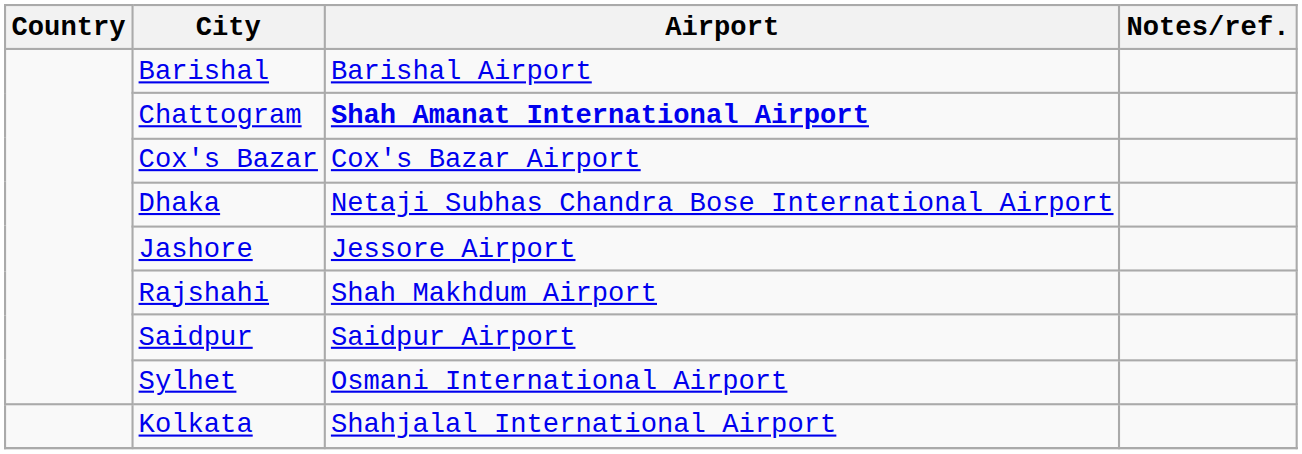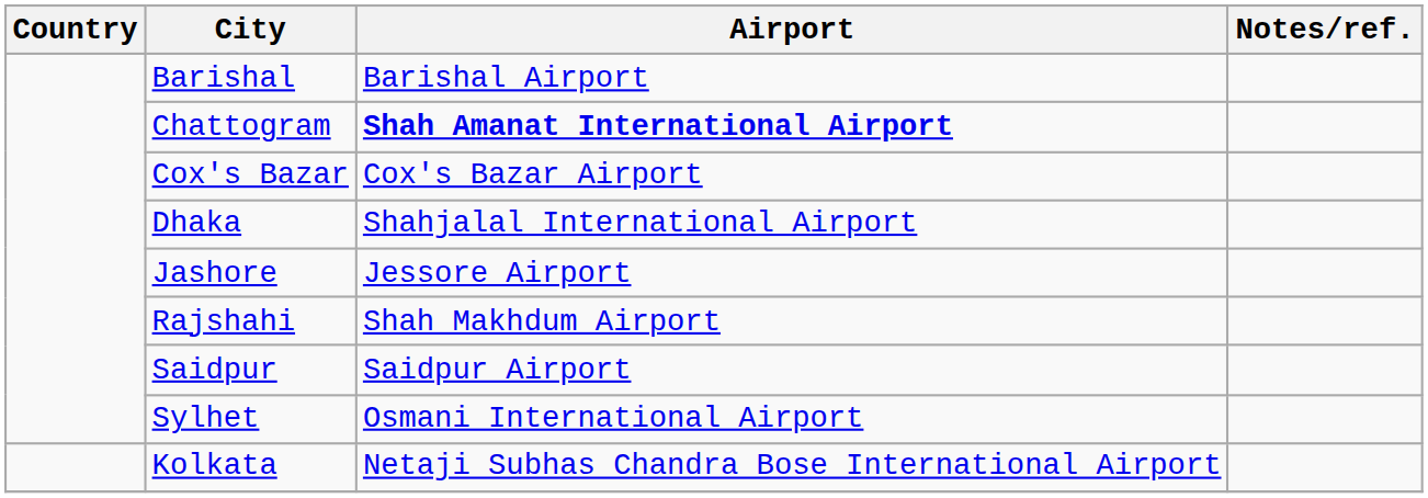Dhaka | Airport: Netaji Subhas Chandra Bose International Airport -> Shahjalal International Airport
Kolkata | Airport: Shahjalal International Airport -> Netaji Subhas Chandra Bose International Airport
